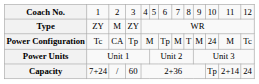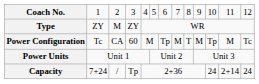Power Configuration | column 4: Tp -> 60
Power Configuration | column 11: 24 -> Tp
Capacity | column 4: 60 -> Tp
Capacity | column 11: Tp -> 24
